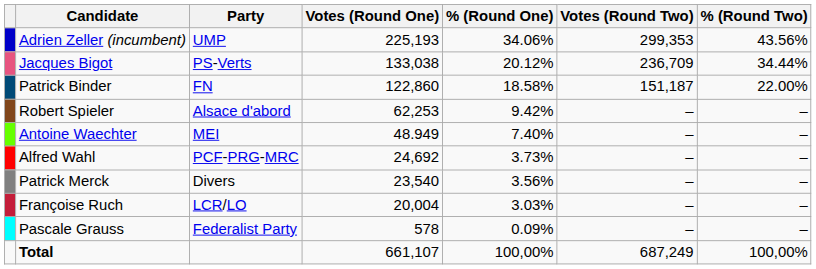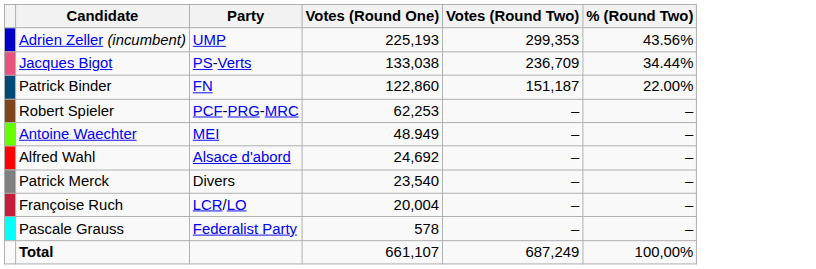- column: % (Round One) | 34.06% | 20.12% | 18.58% | 9.42% | 7.40% | 3.73% | 3.56% | 3.03% | 0.09% | 100,00%
Robert Spieler | Party: Alsace d'abord -> PCF-PRG-MRC
Alfred Wahl | Party: PCF-PRG-MRC -> Alsace d'abord
